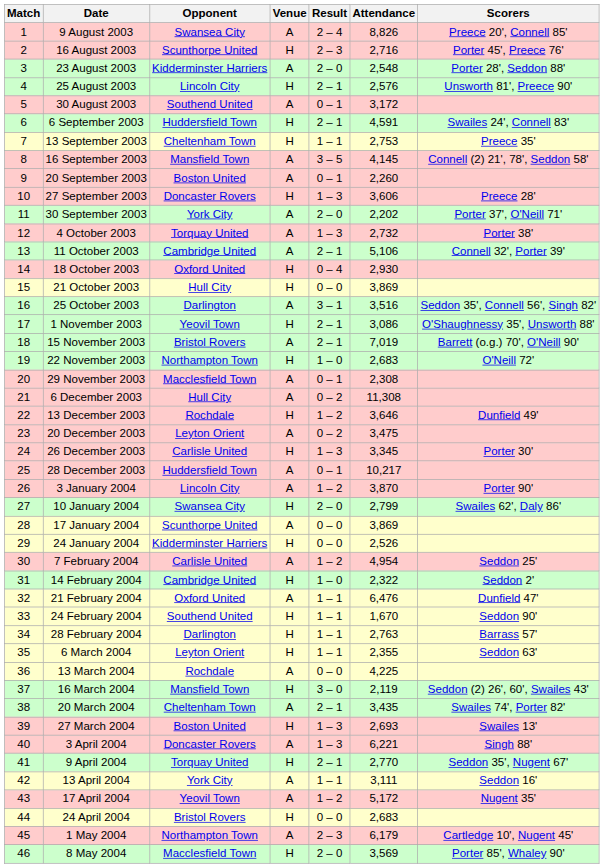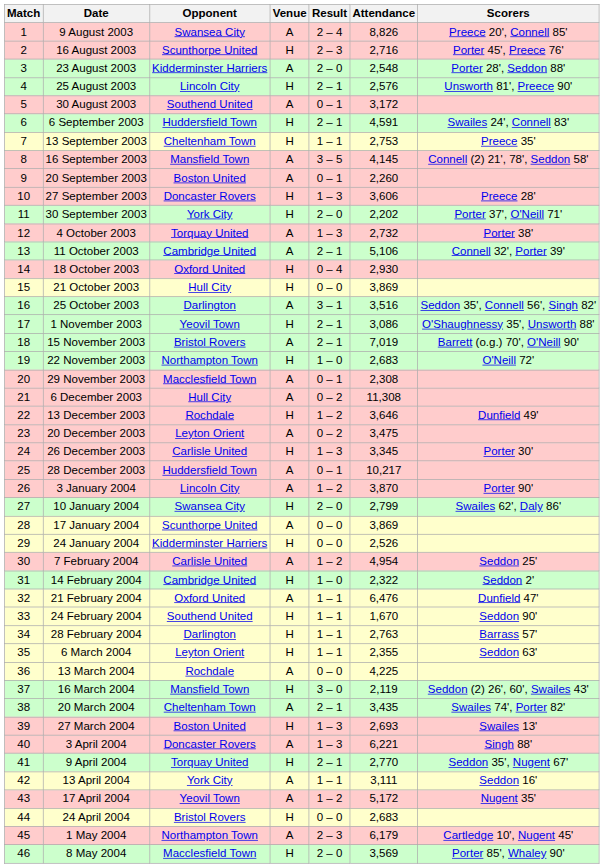30 September 2003 | Venue: A -> H
